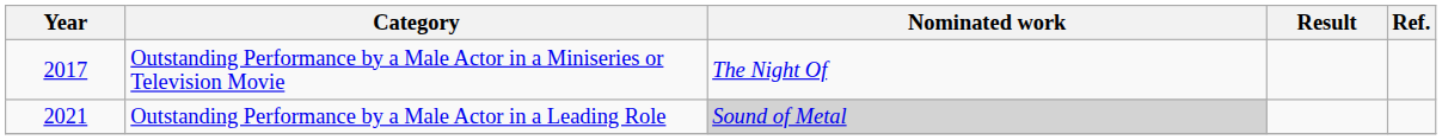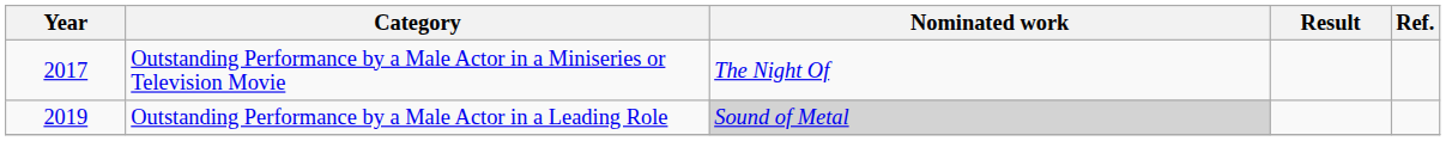Outstanding Performance by a Male Actor in a Leading Role | Year: 2021 -> 2019
